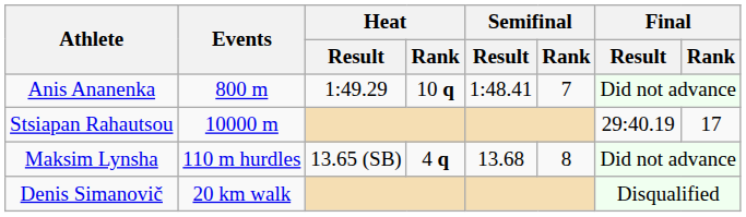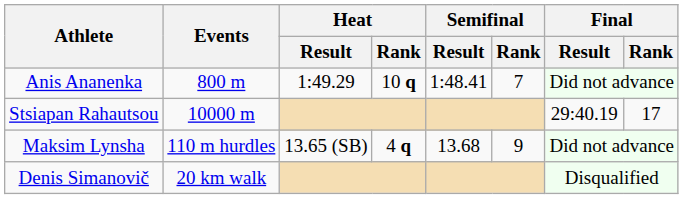Maksim Lynsha | Semifinal / Rank: 8 -> 9
